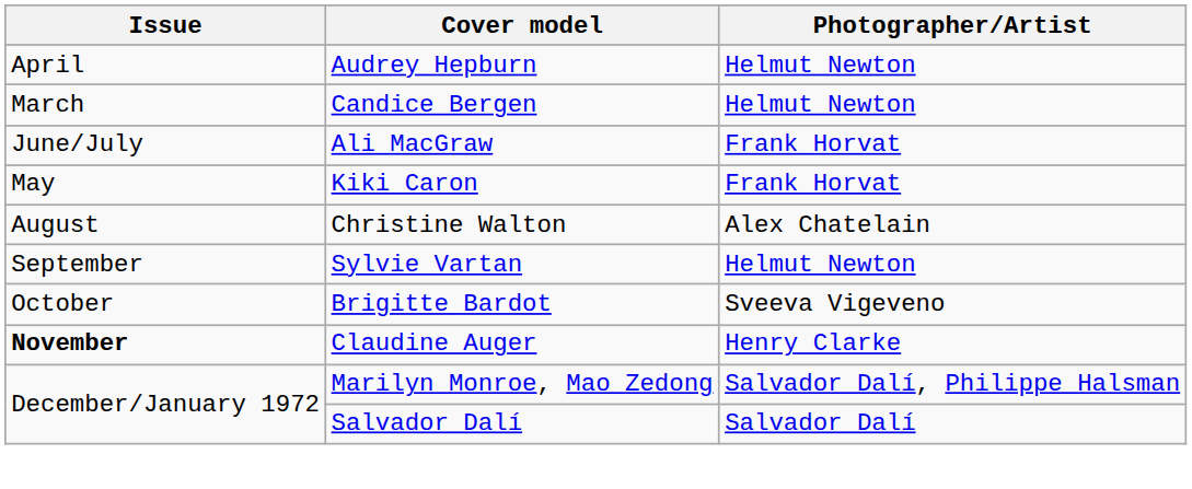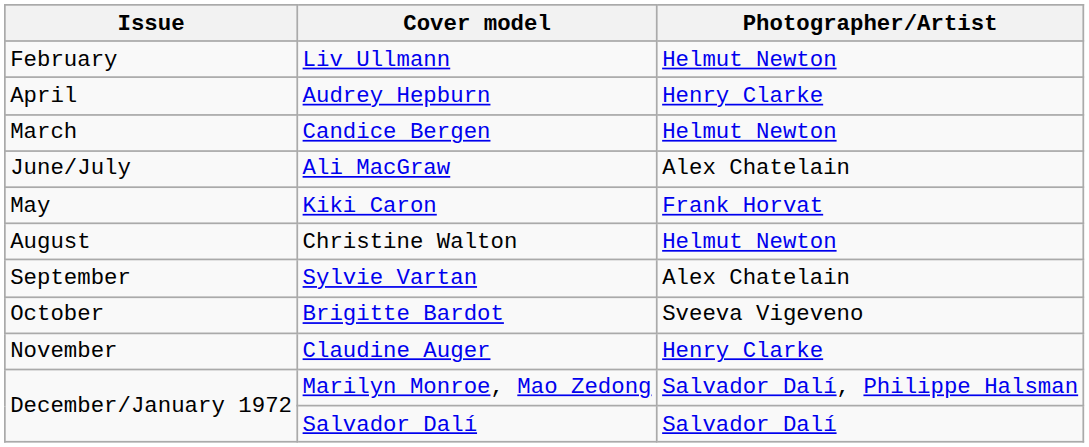+ row: February | Liv Ullmann | Helmut Newton
Audrey Hepburn | Photographer/Artist: Helmut Newton -> Henry Clarke
Ali MacGraw | Photographer/Artist: Frank Horvat -> Alex Chatelain
Christine Walton | Photographer/Artist: Alex Chatelain -> Helmut Newton
Sylvie Vartan | Photographer/Artist: Helmut Newton -> Alex Chatelain
Claudine Auger | Issue: bold -> normal
